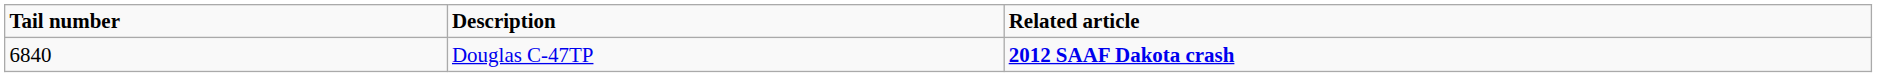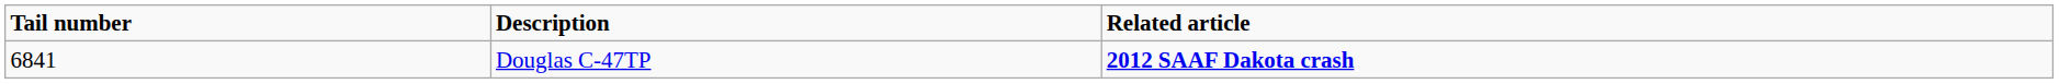Douglas C-47TP | Tail number: 6840 -> 6841
